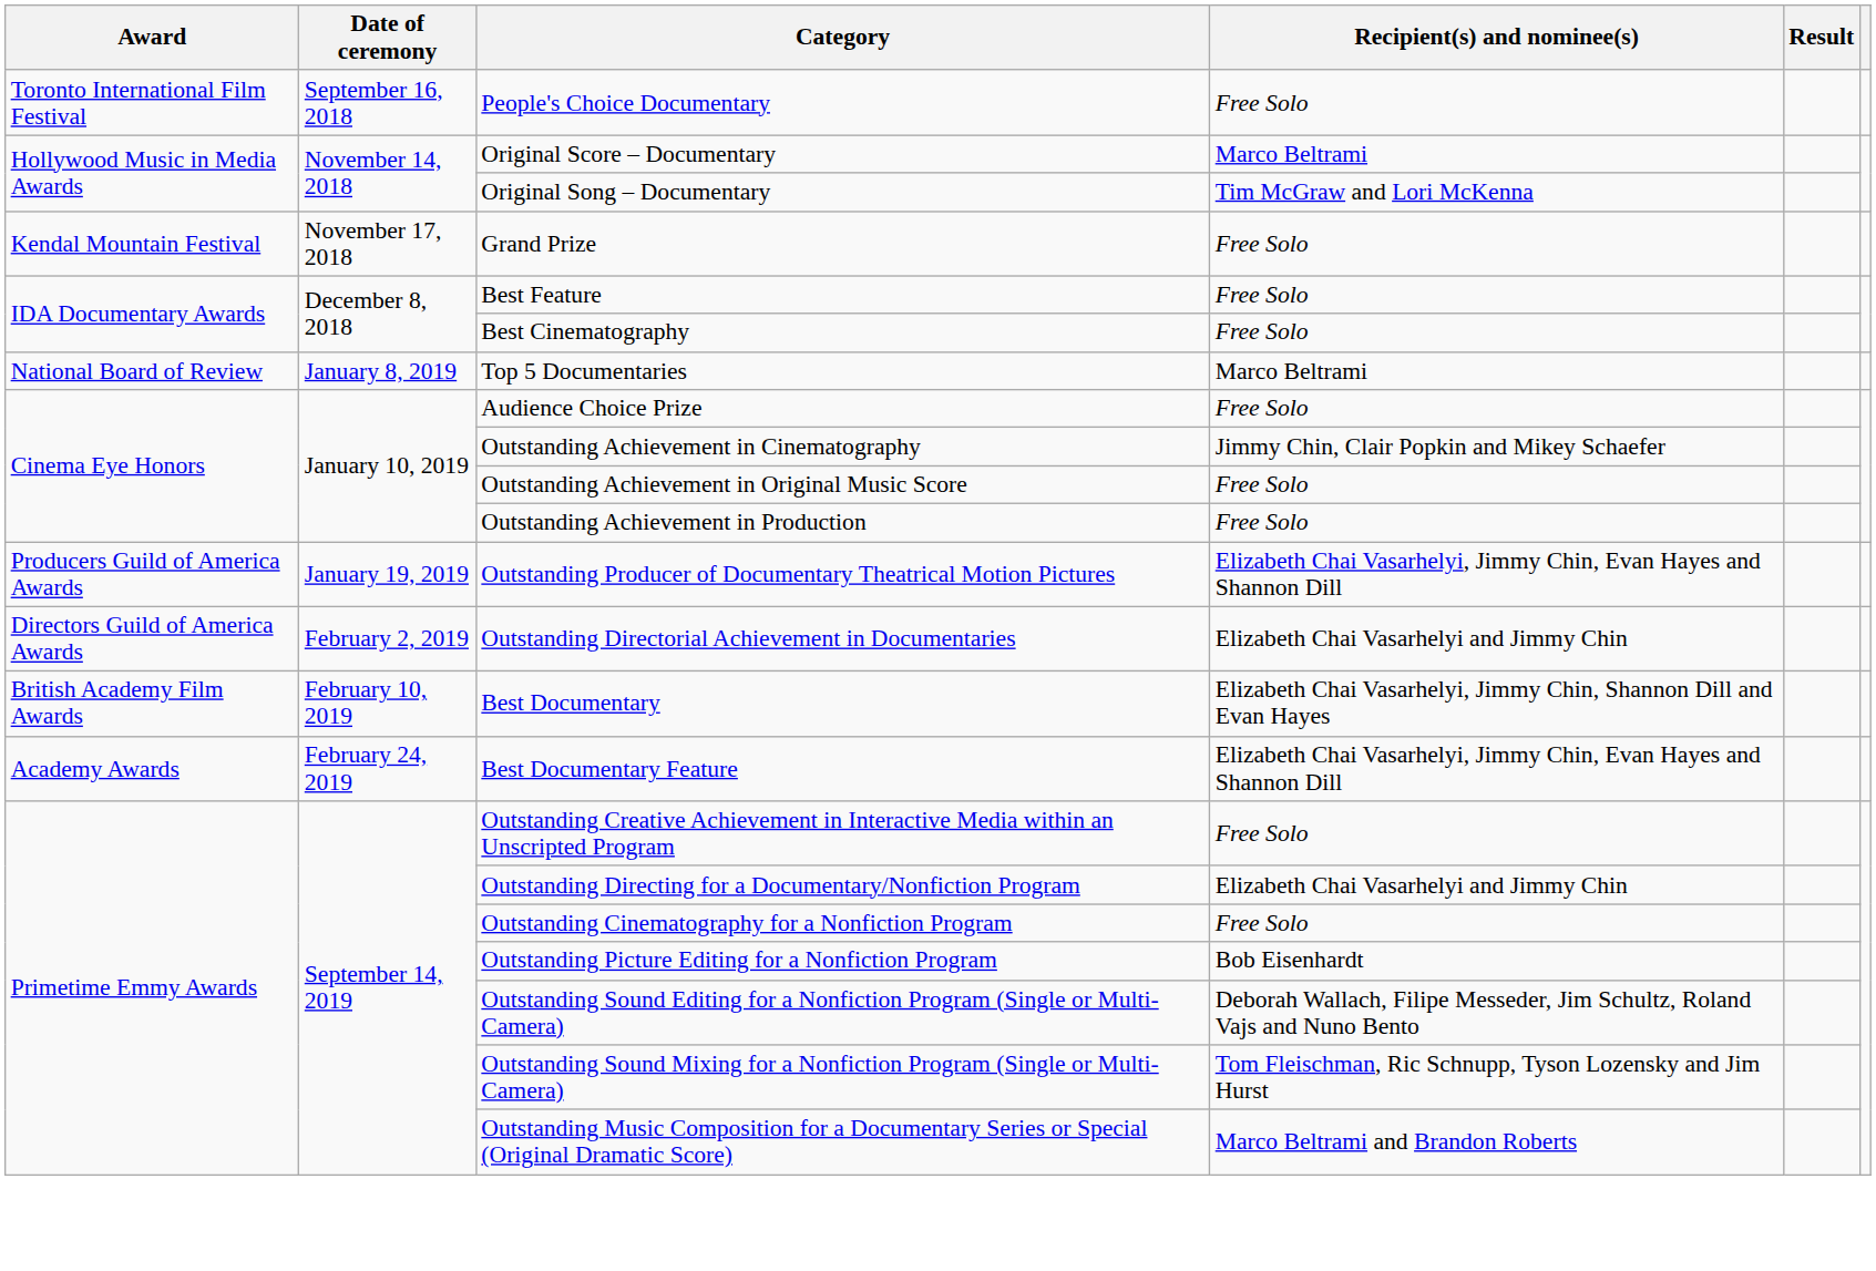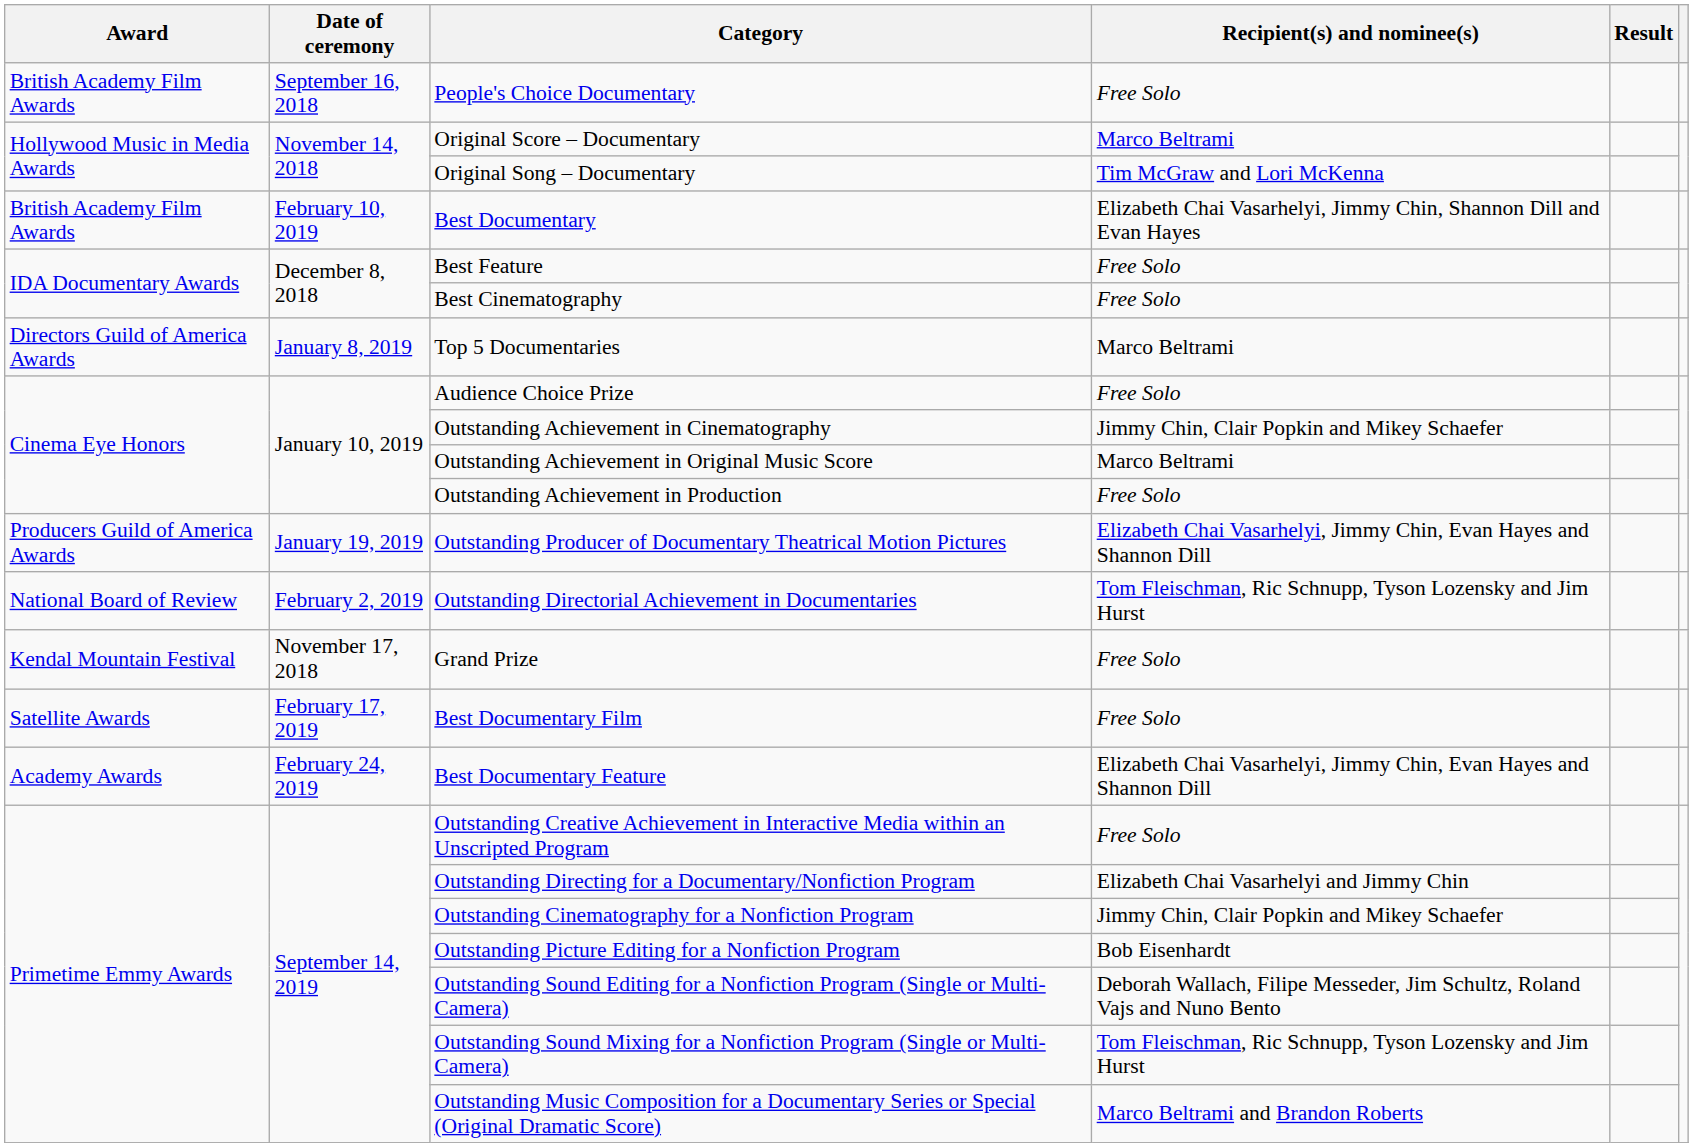People's Choice Documentary | Award: Toronto International Film Festival -> British Academy Film Awards
rows swapped: Grand Prize <-> Best Documentary
Top 5 Documentaries | Award: National Board of Review -> Directors Guild of America Awards
Outstanding Achievement in Original Music Score | Recipient(s) and nominee(s): Free Solo -> Marco Beltrami
Outstanding Directorial Achievement in Documentaries | Award: Directors Guild of America Awards -> National Board of Review
Outstanding Directorial Achievement in Documentaries | Recipient(s) and nominee(s): Elizabeth Chai Vasarhelyi and Jimmy Chin -> Tom Fleischman, Ric Schnupp, Tyson Lozensky and Jim Hurst
+ row: Satellite Awards | February 17, 2019 | Best Documentary Film | Free Solo
Outstanding Cinematography for a Nonfiction Program | Recipient(s) and nominee(s): Free Solo -> Jimmy Chin, Clair Popkin and Mikey Schaefer
